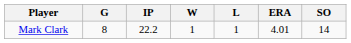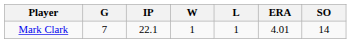Mark Clark | G: 8 -> 7
Mark Clark | IP: 22.2 -> 22.1
